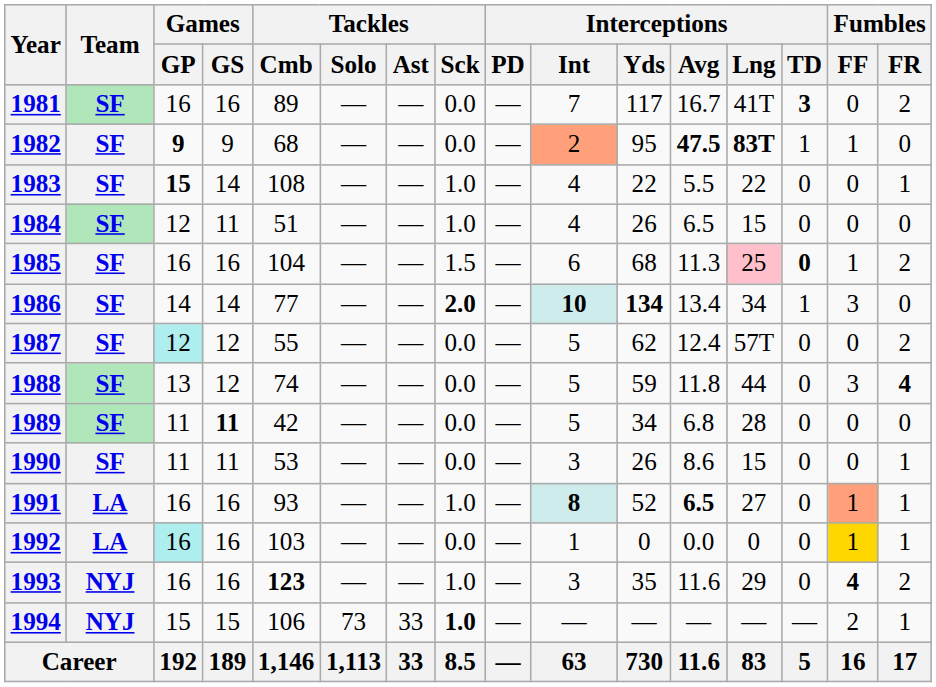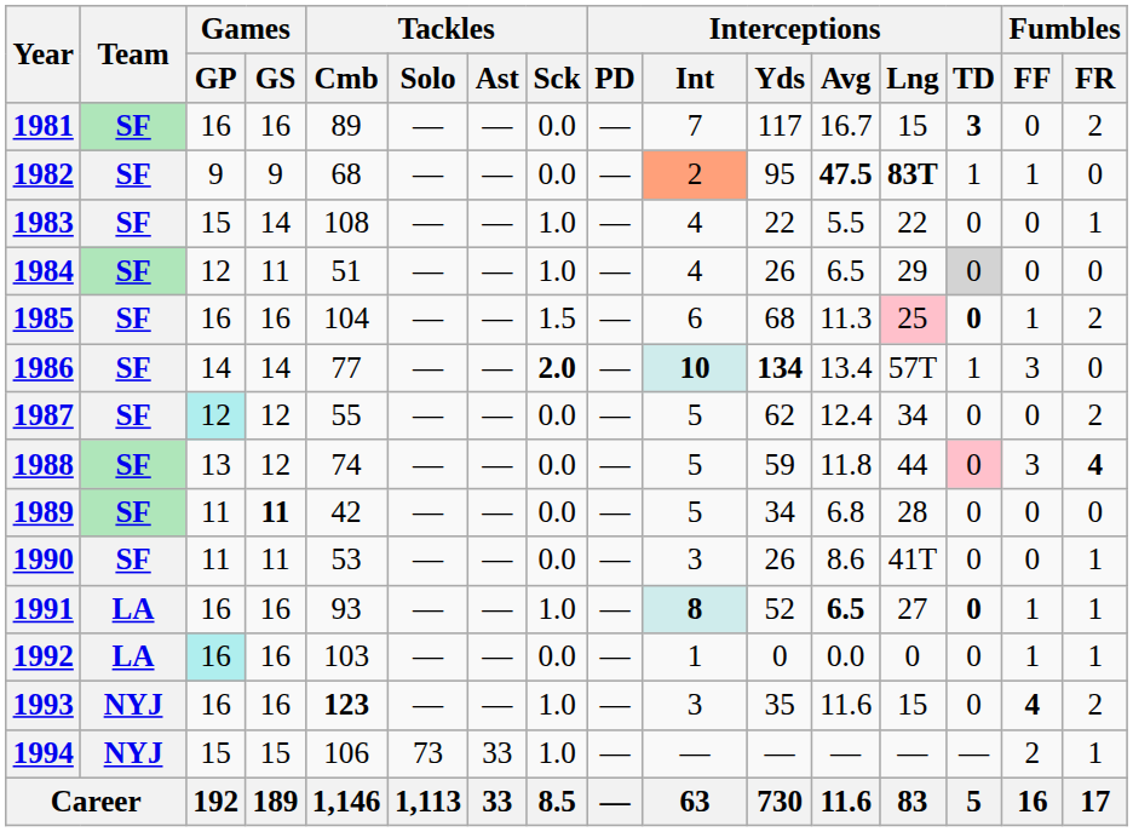1981 | Interceptions / Lng: 41T -> 15
1982 | Games / GP: bold -> normal
1983 | Games / GP: bold -> normal
1984 | Interceptions / Lng: 15 -> 29
1984 | Interceptions / TD: no background -> lightgrey background
1986 | Interceptions / Lng: 34 -> 57T
1987 | Interceptions / Lng: 57T -> 34
1988 | Interceptions / TD: no background -> pink background
1990 | Interceptions / Lng: 15 -> 41T
1991 | Interceptions / TD: normal -> bold
1991 | Fumbles / FF: lightsalmon background -> no background
1992 | Fumbles / FF: gold background -> no background
1993 | Interceptions / Lng: 29 -> 15
1994 | Tackles / Sck: bold -> normal
